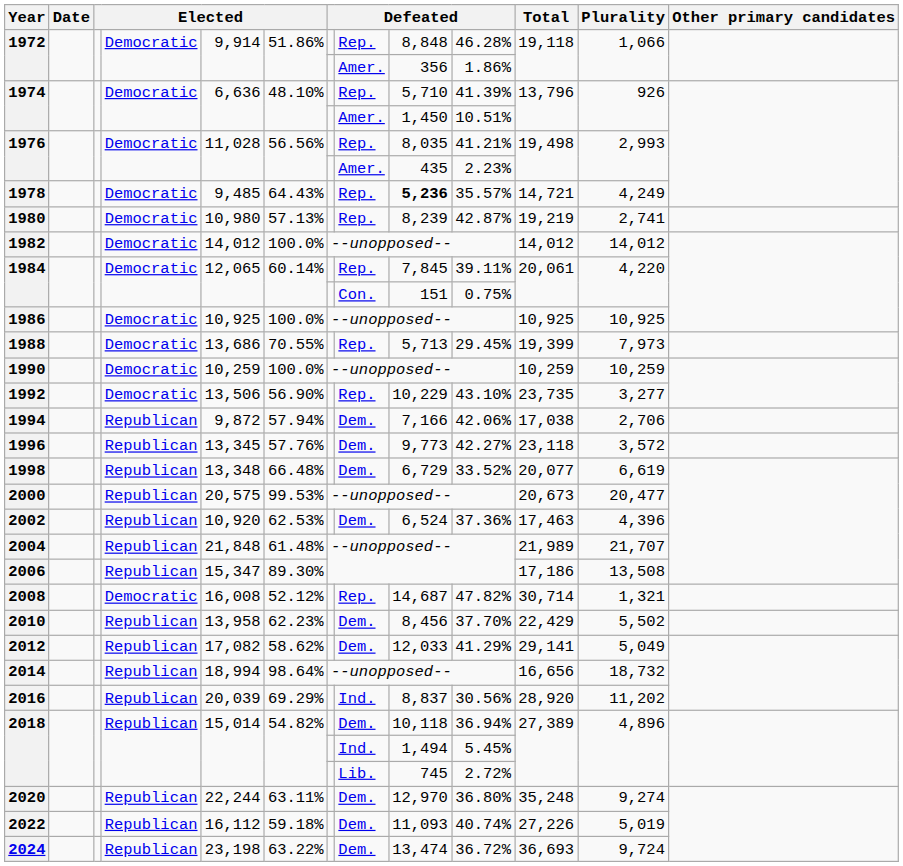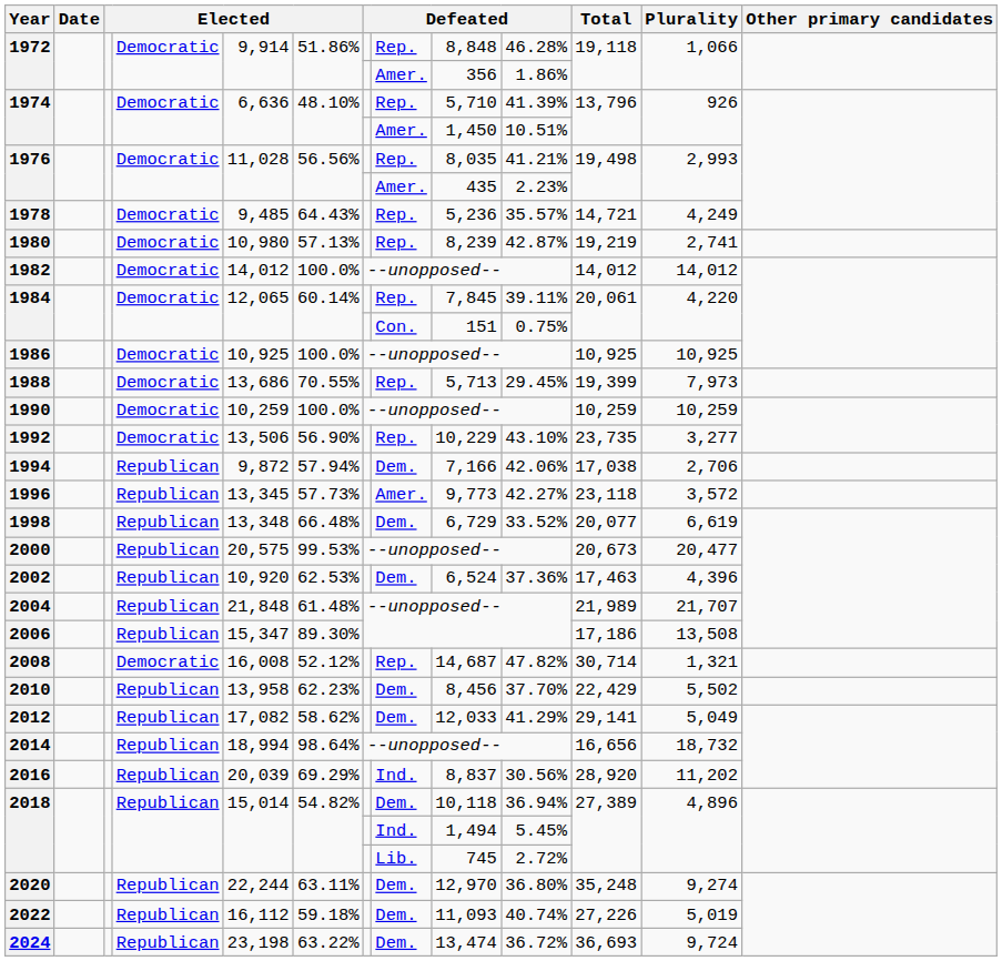1978 | column 9: bold -> normal
1996 | column 6: 57.76% -> 57.73%
1996 | column 8: Dem. -> Amer.
